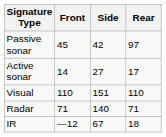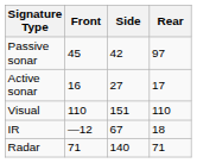Active sonar | Front: 14 -> 16
rows swapped: IR <-> Radar
